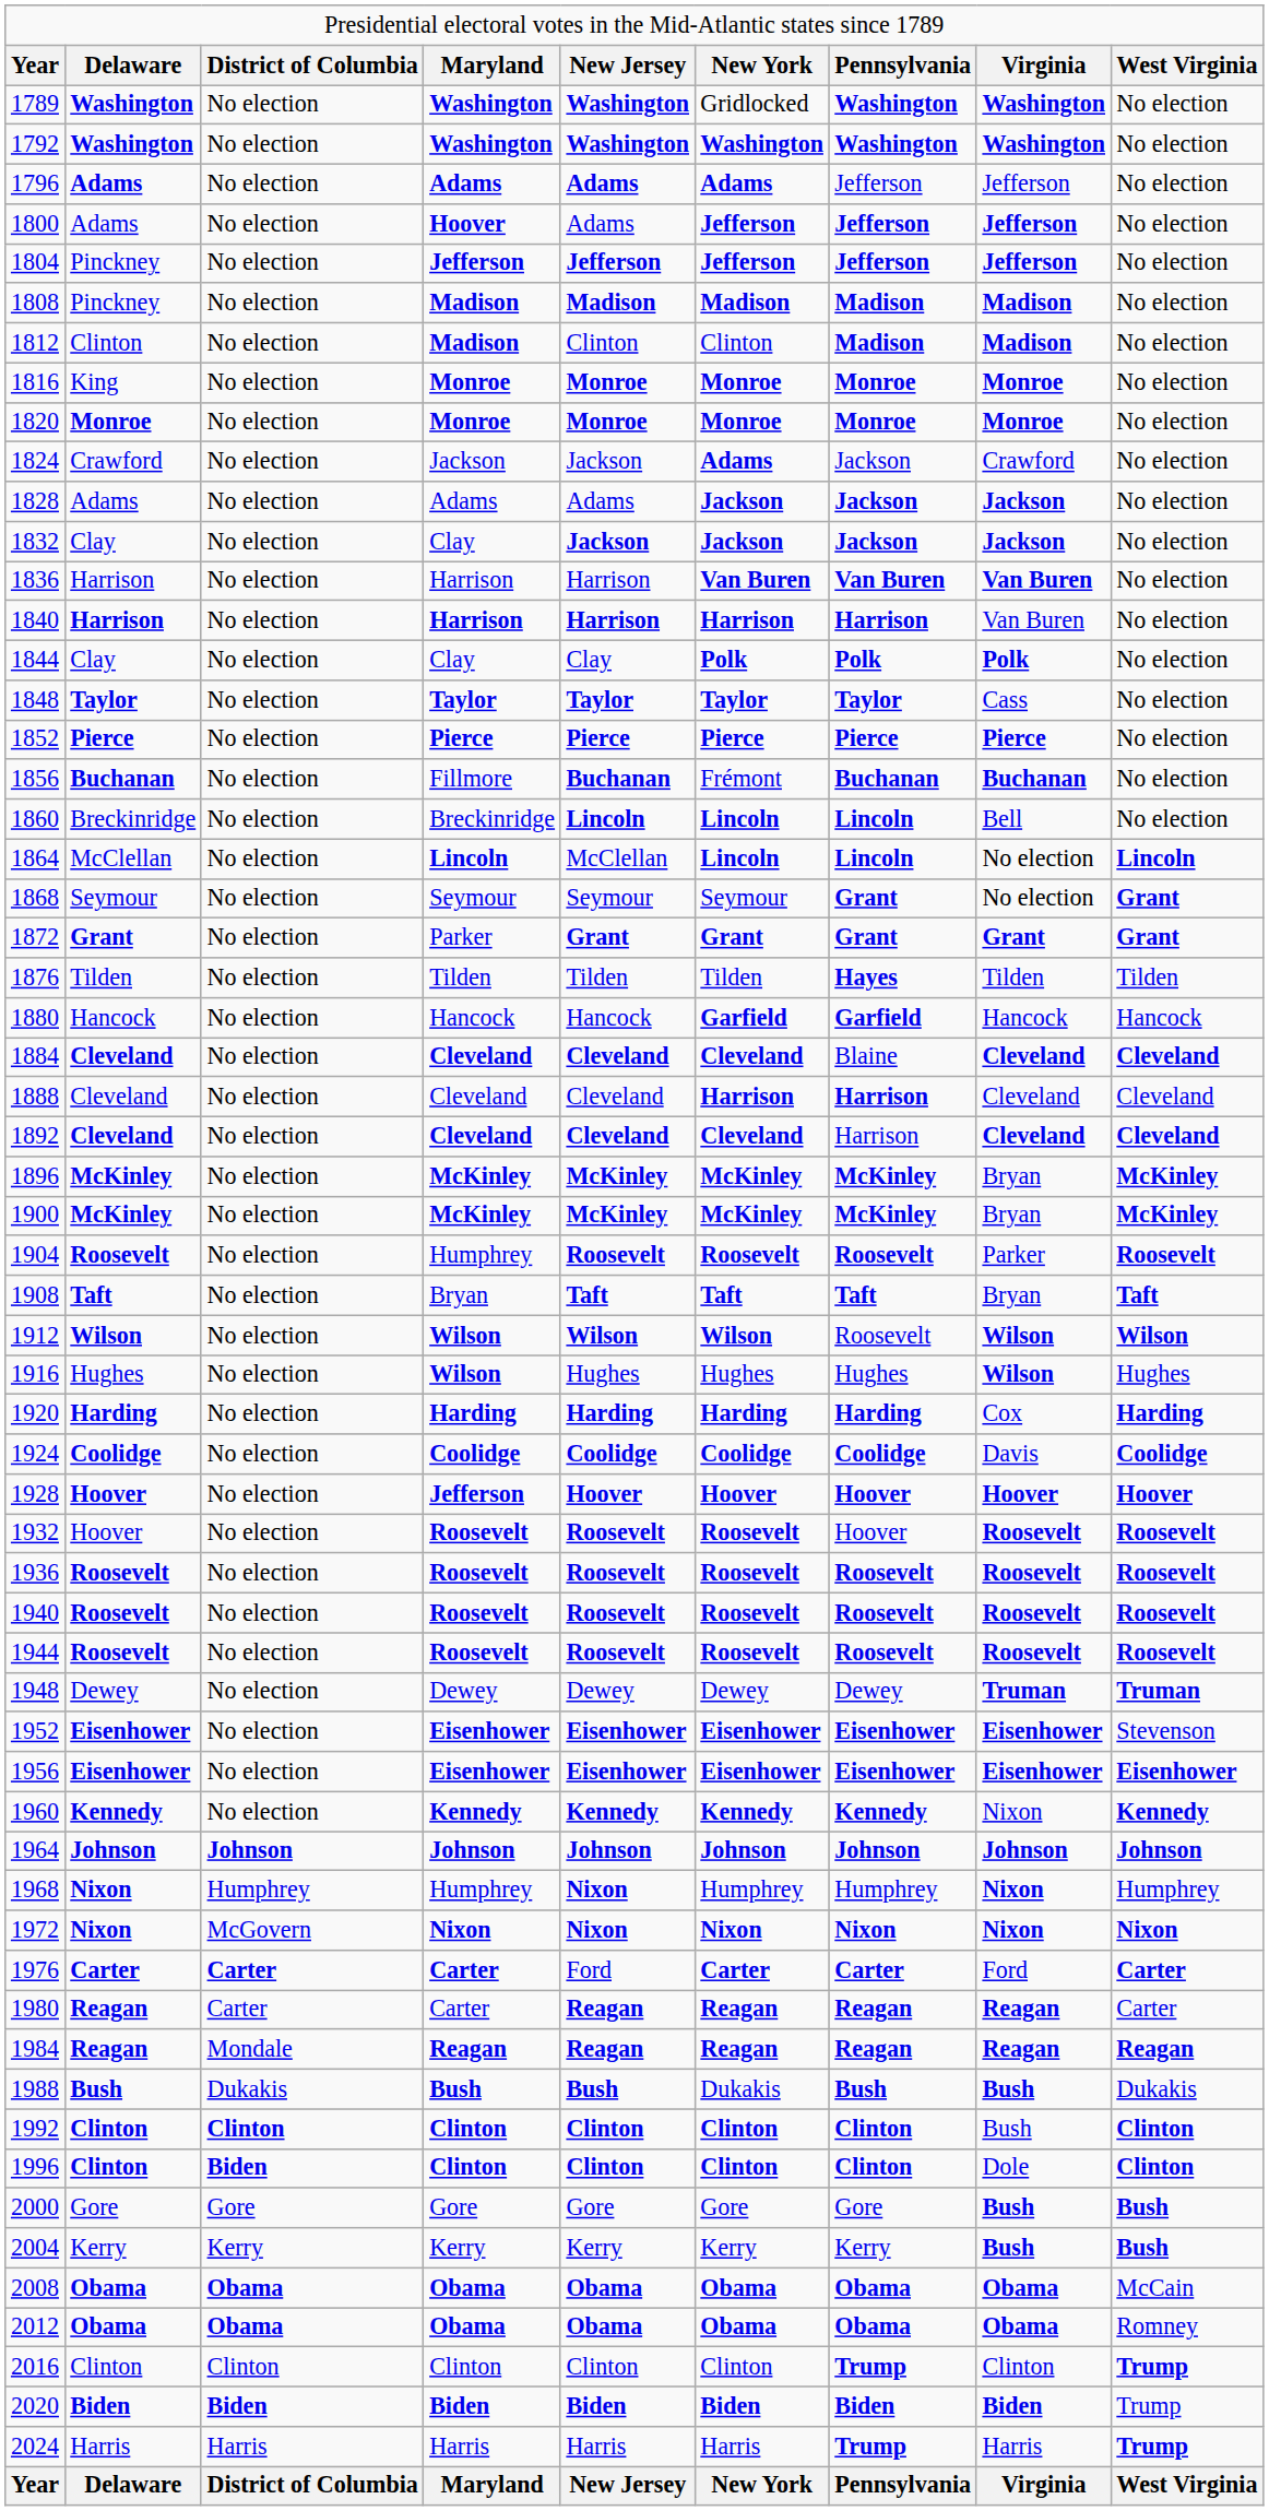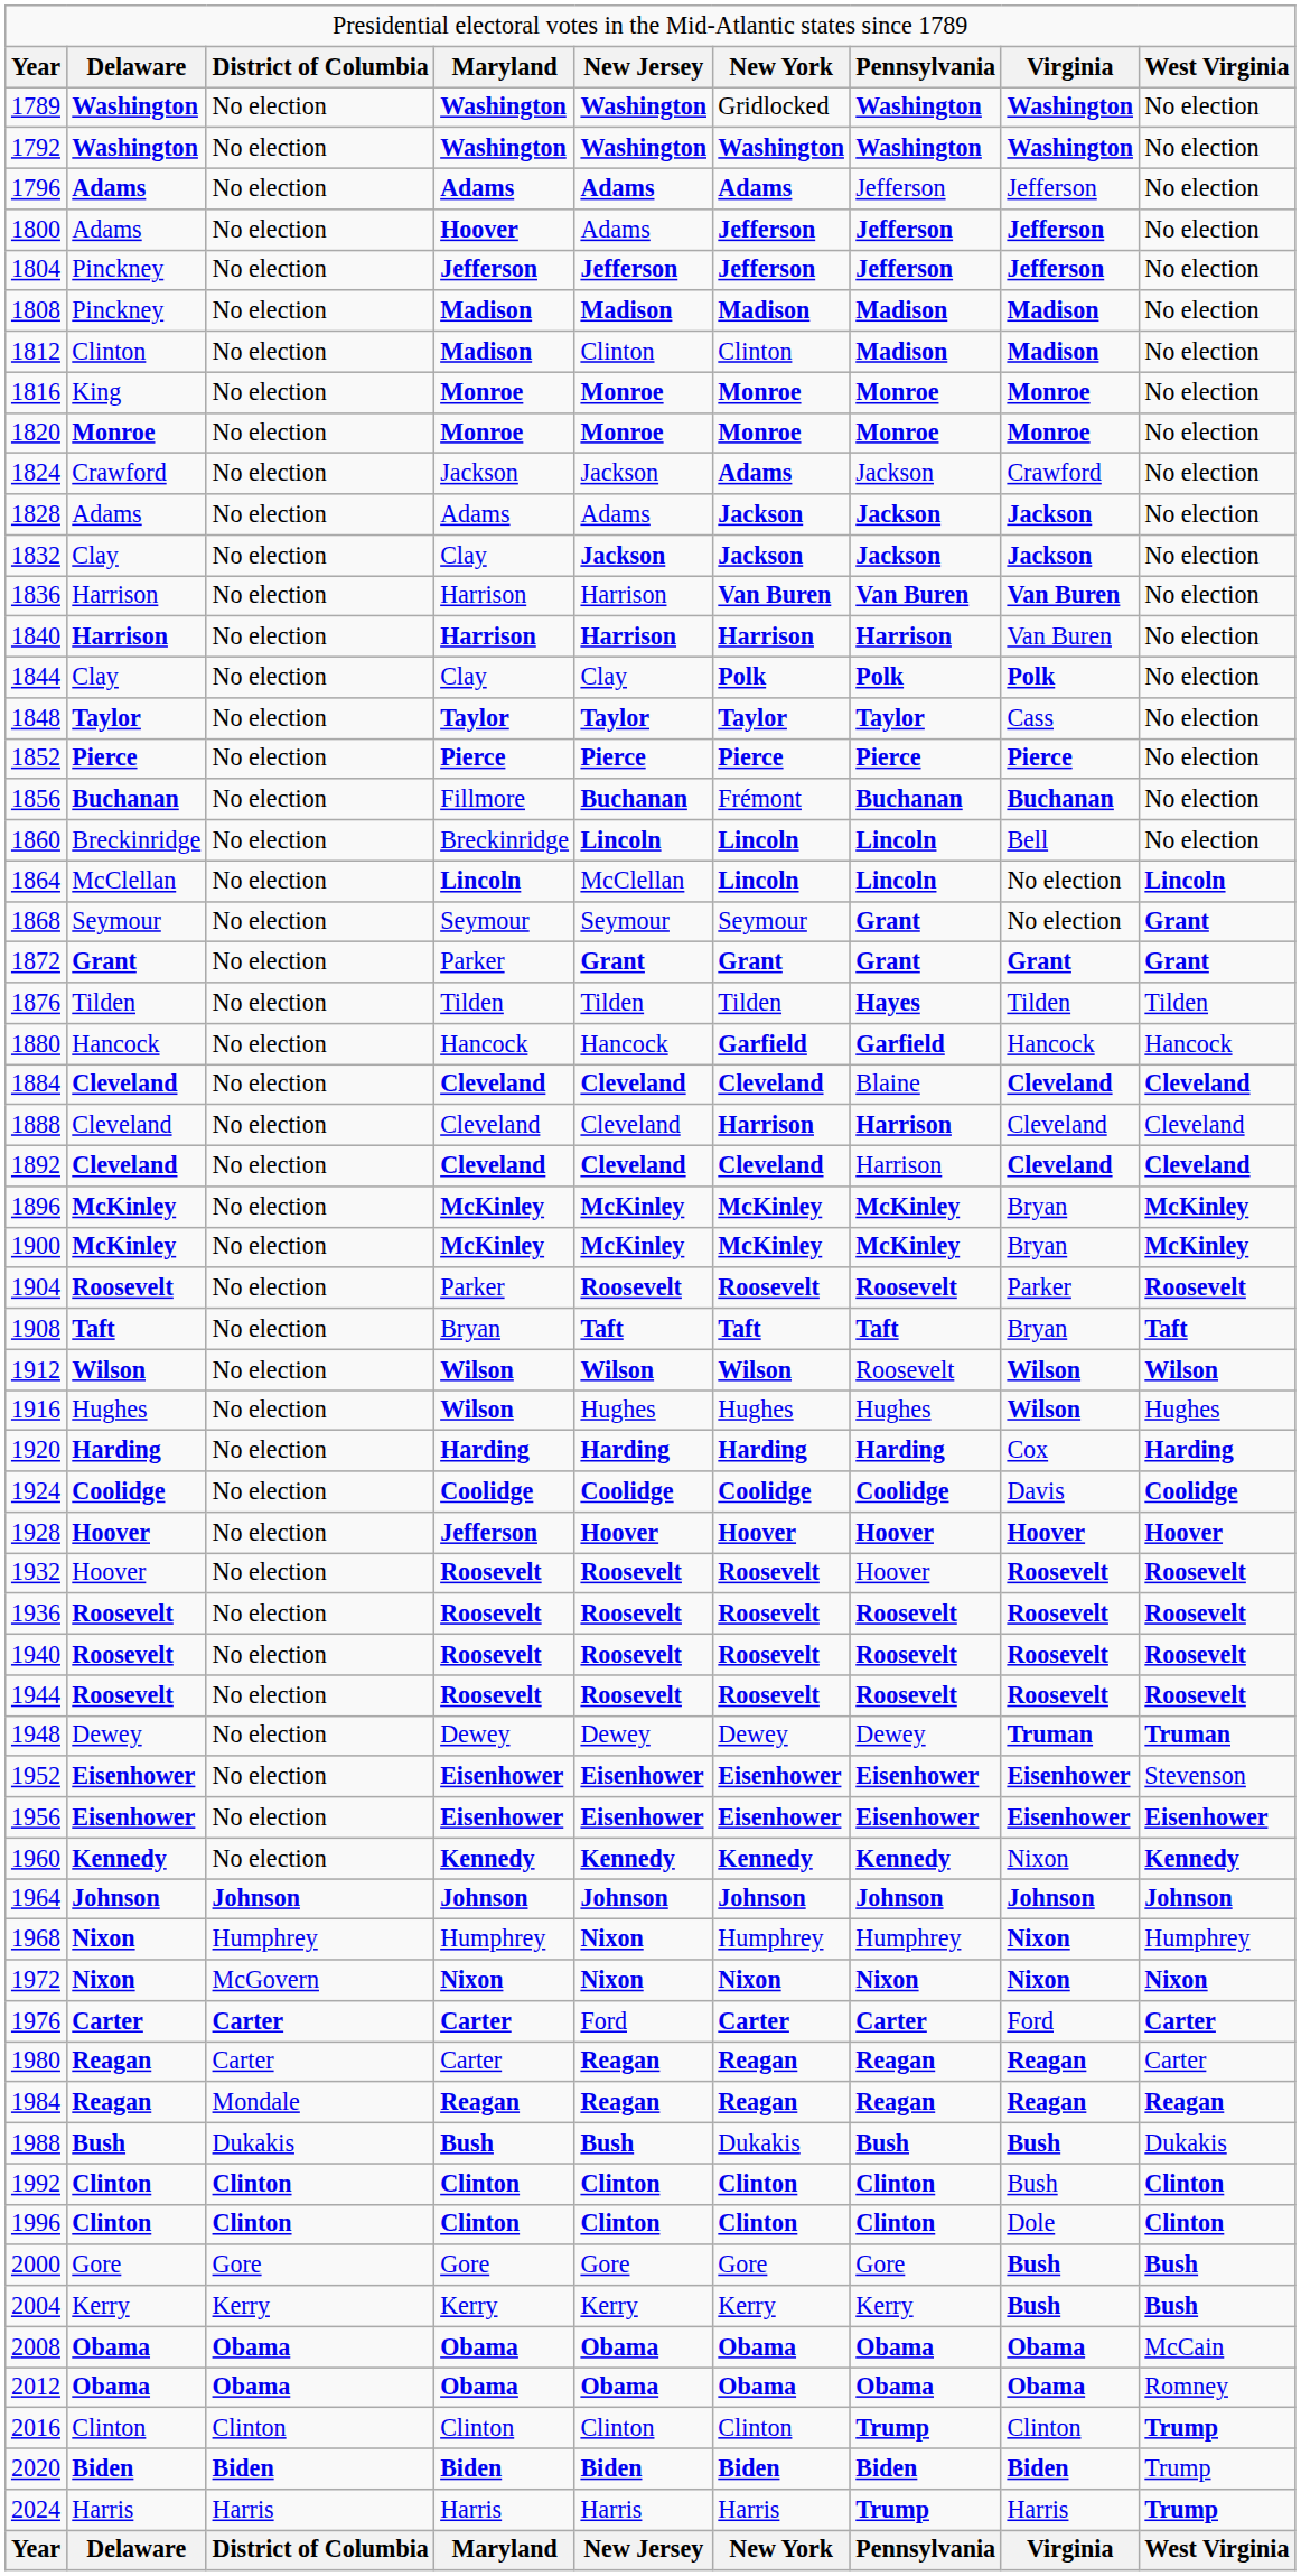1904 | column 4: Humphrey -> Parker
1996 | column 3: Biden -> Clinton
